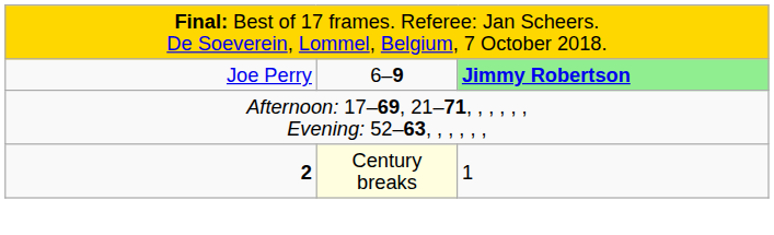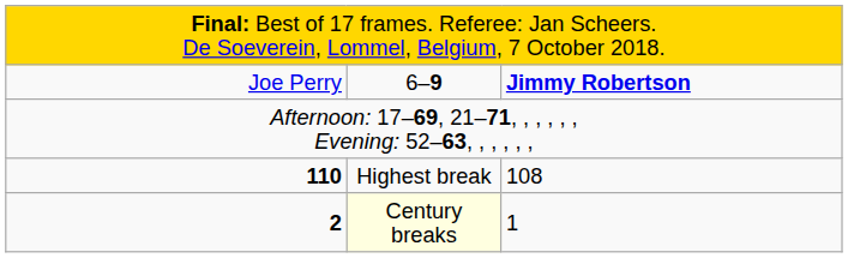Joe Perry | column 3: lightgreen background -> no background
+ row: 110 | Highest break | 108
